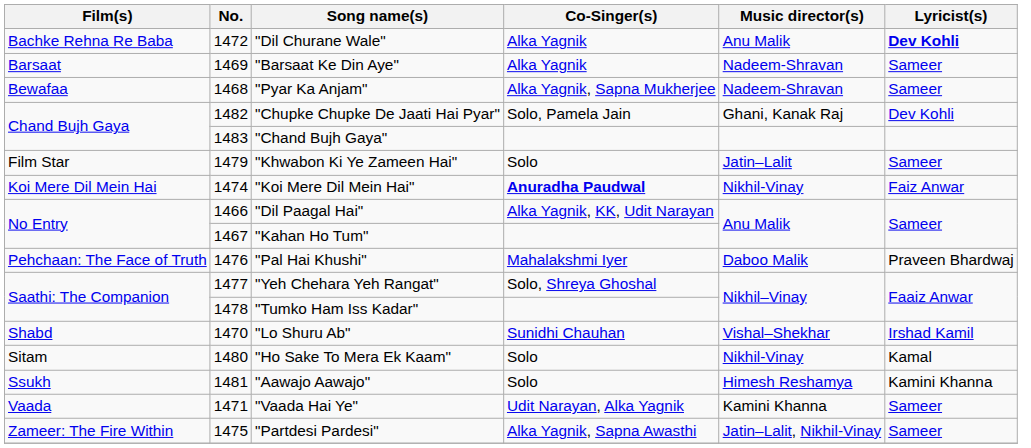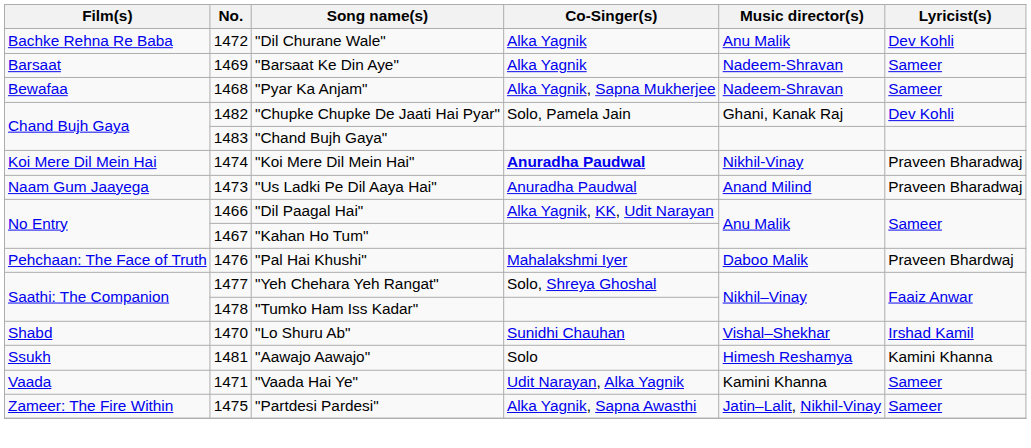"Dil Churane Wale" | Lyricist(s): bold -> normal
- row: Film Star | 1479 | "Khwabon Ki Ye Zameen Hai" | Solo | Jatin–Lalit | Sameer
"Koi Mere Dil Mein Hai" | Lyricist(s): Faiz Anwar -> Praveen Bharadwaj
+ row: Naam Gum Jaayega | 1473 | "Us Ladki Pe Dil Aaya Hai" | Anuradha Paudwal | Anand Milind | Praveen Bharadwaj
- row: Sitam | 1480 | "Ho Sake To Mera Ek Kaam" | Solo | Nikhil-Vinay | Kamal
